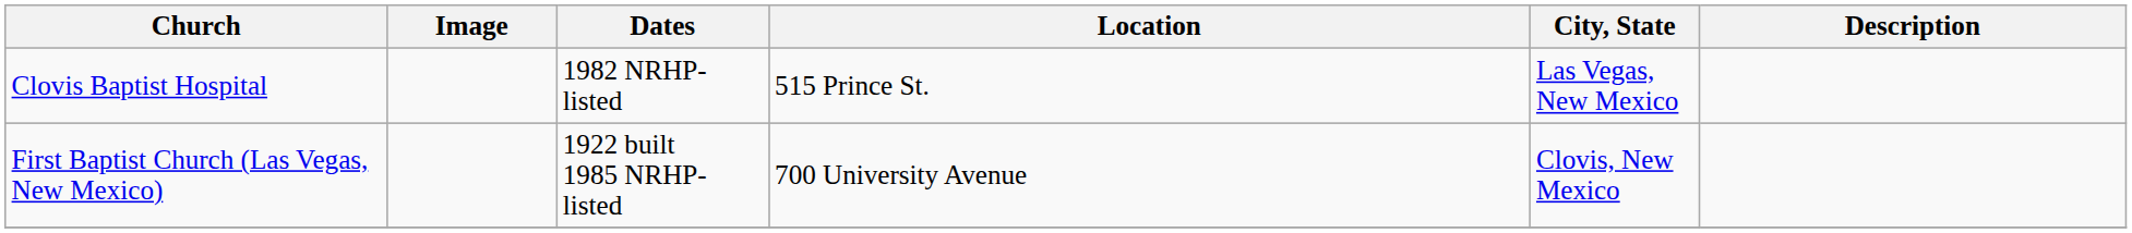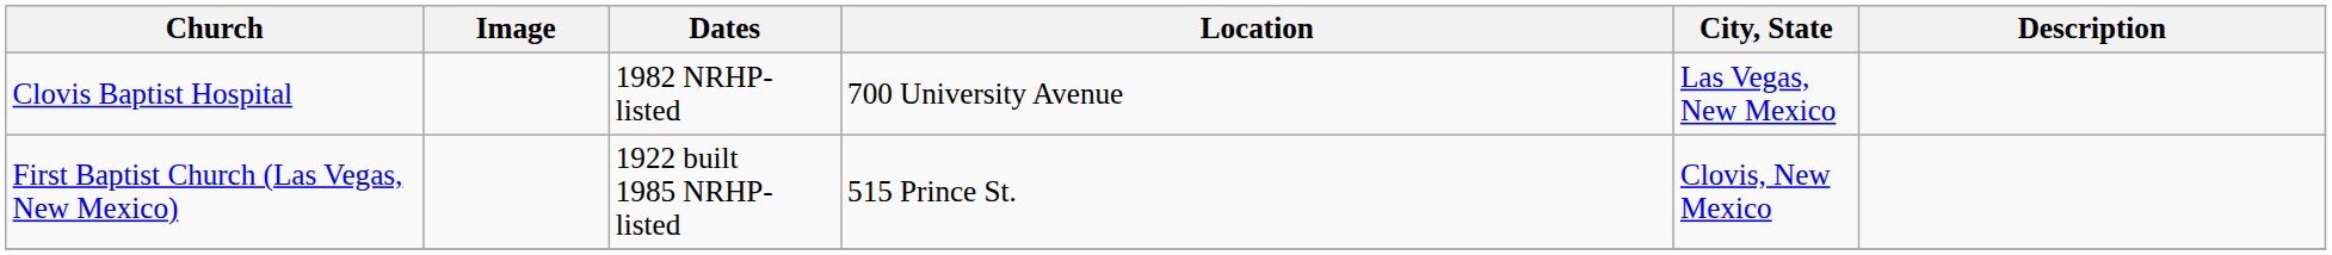Clovis Baptist Hospital | Location: 515 Prince St. -> 700 University Avenue
First Baptist Church (Las Vegas, New Mexico) | Location: 700 University Avenue -> 515 Prince St.
